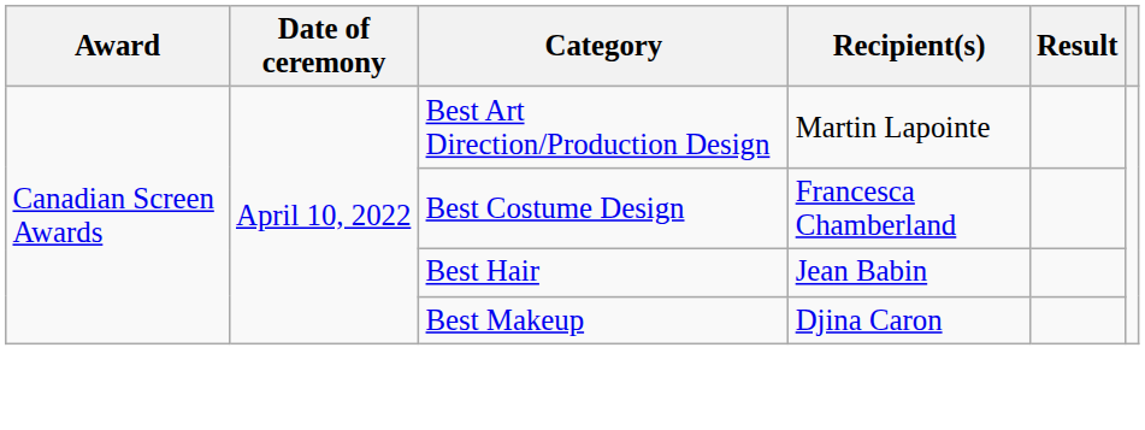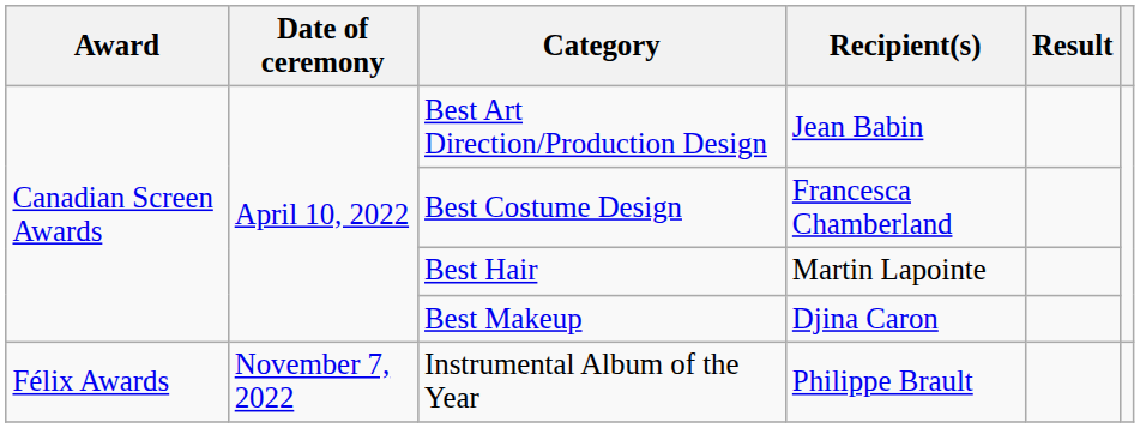Best Art Direction/Production Design | Recipient(s): Martin Lapointe -> Jean Babin
Best Hair | Recipient(s): Jean Babin -> Martin Lapointe
+ row: Félix Awards | November 7, 2022 | Instrumental Album of the Year | Philippe Brault
